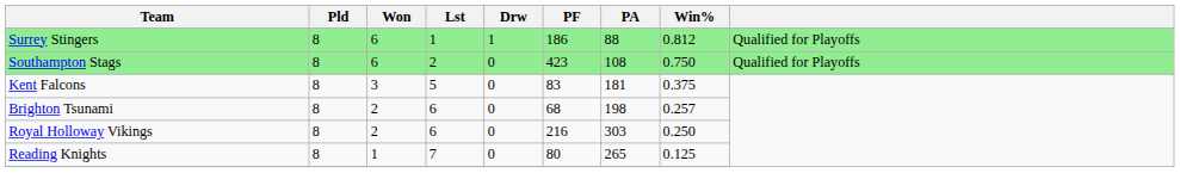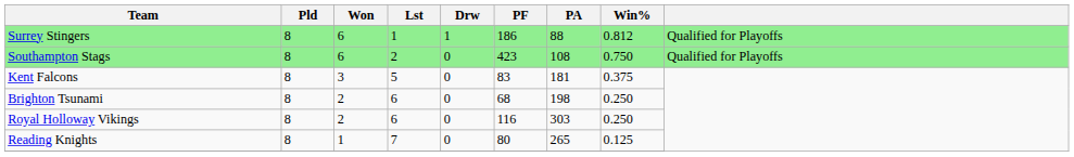Brighton Tsunami | Win%: 0.257 -> 0.250
Royal Holloway Vikings | PF: 216 -> 116
